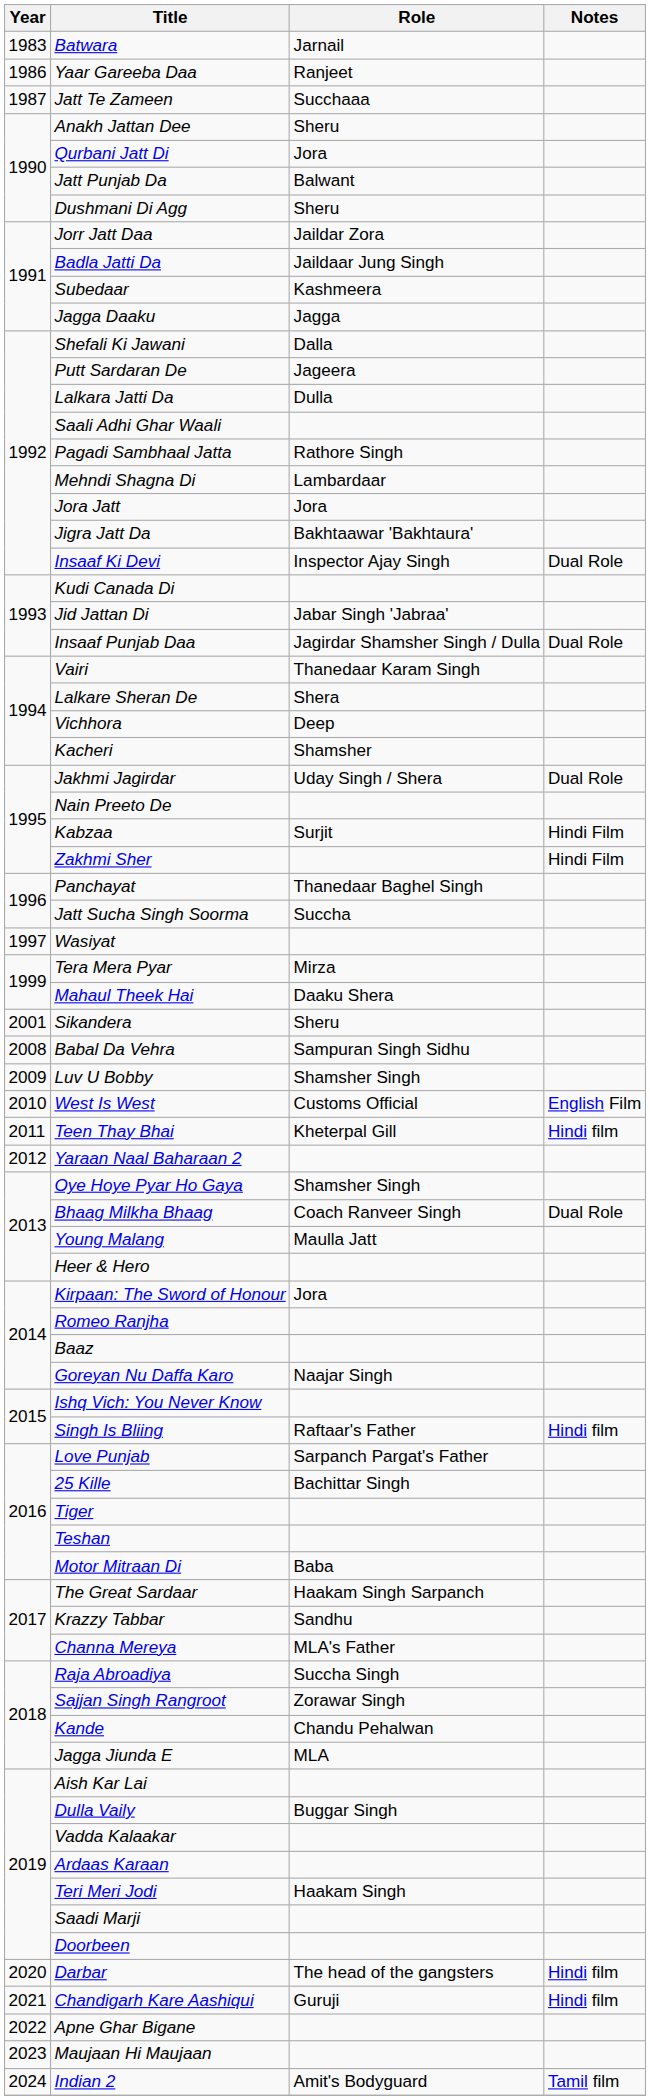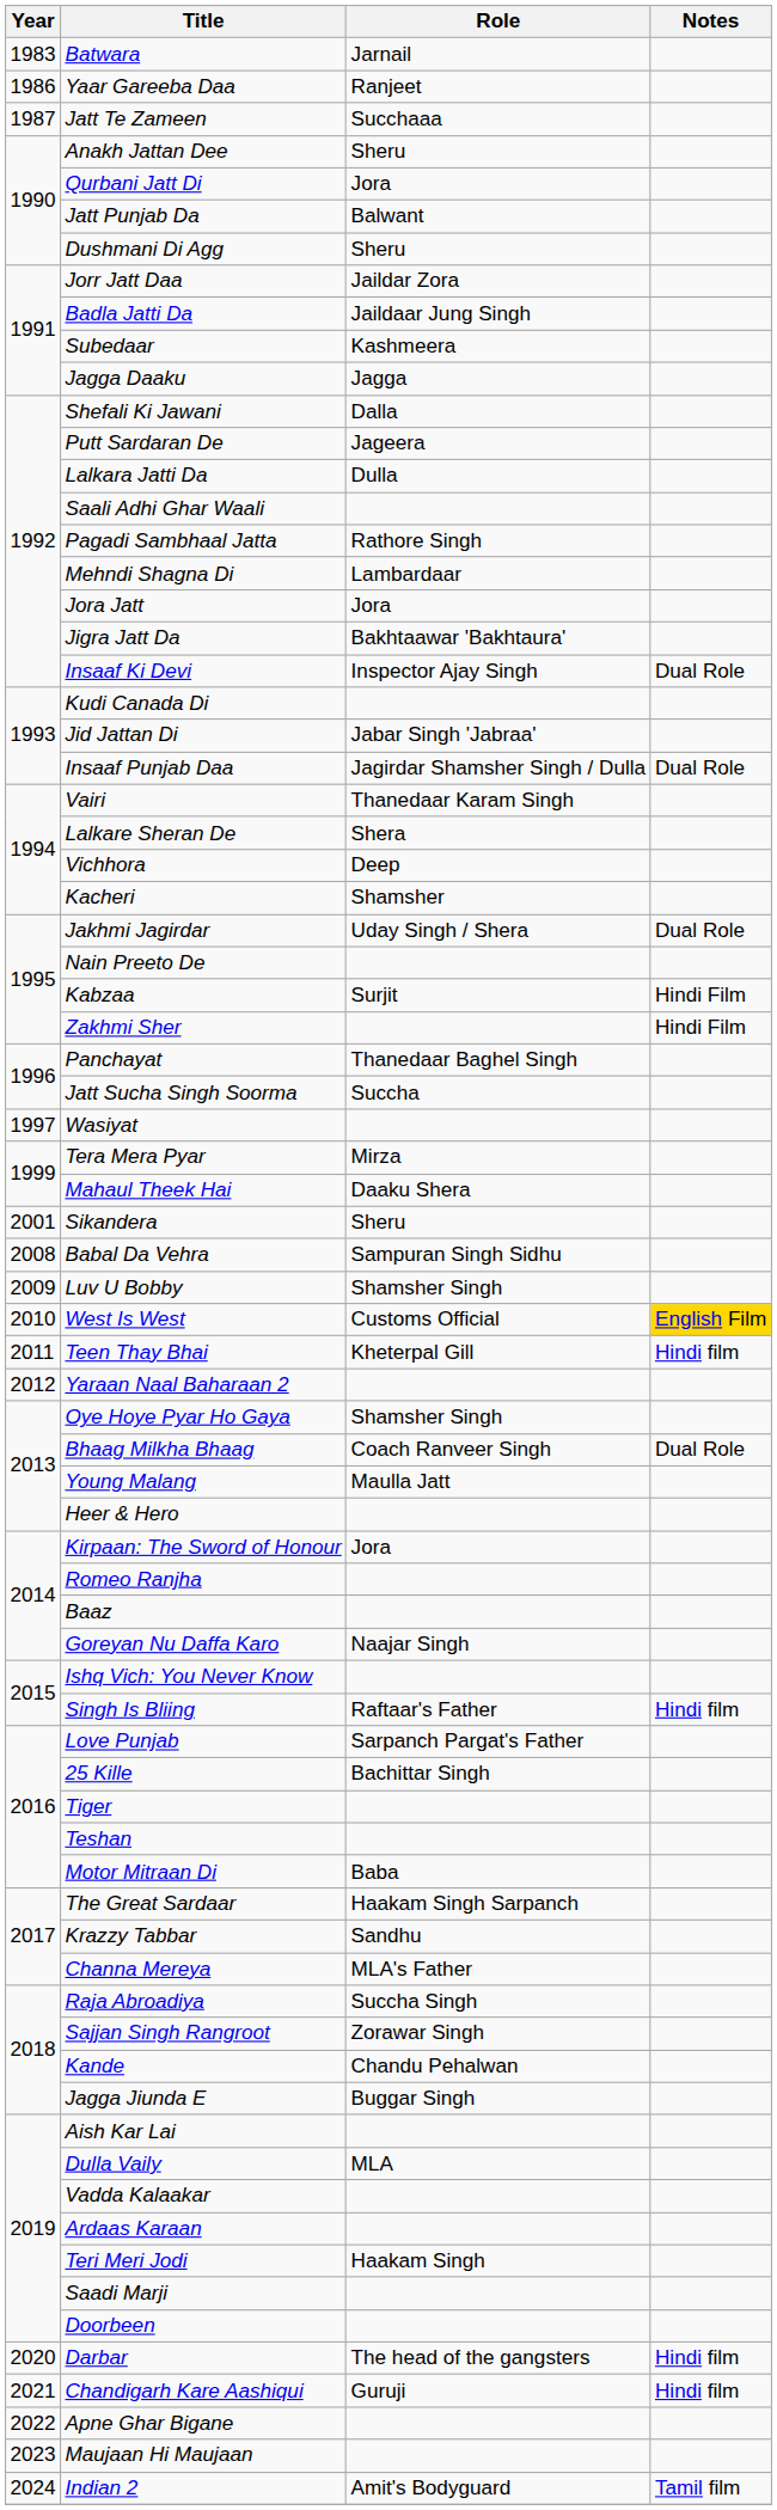West Is West | Notes: no background -> gold background
Jagga Jiunda E | Role: MLA -> Buggar Singh
Dulla Vaily | Role: Buggar Singh -> MLA
